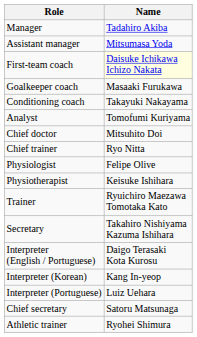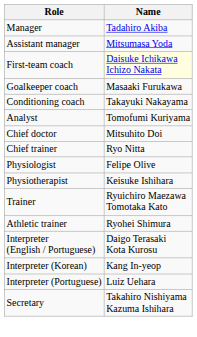rows swapped: Athletic trainer <-> Secretary
- row: Chief secretary | Satoru Matsunaga
